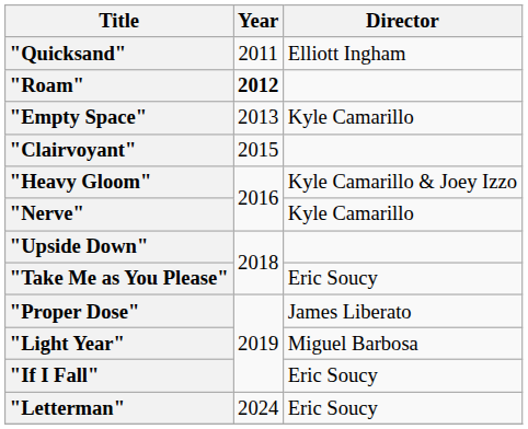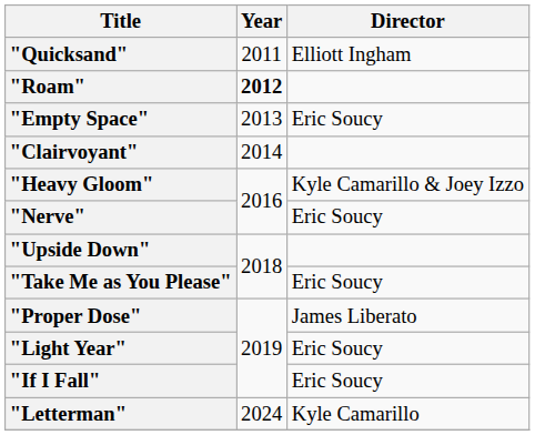"Empty Space" | Director: Kyle Camarillo -> Eric Soucy
"Clairvoyant" | Year: 2015 -> 2014
"Nerve" | Director: Kyle Camarillo -> Eric Soucy
"Light Year" | Director: Miguel Barbosa -> Eric Soucy
"Letterman" | Director: Eric Soucy -> Kyle Camarillo
